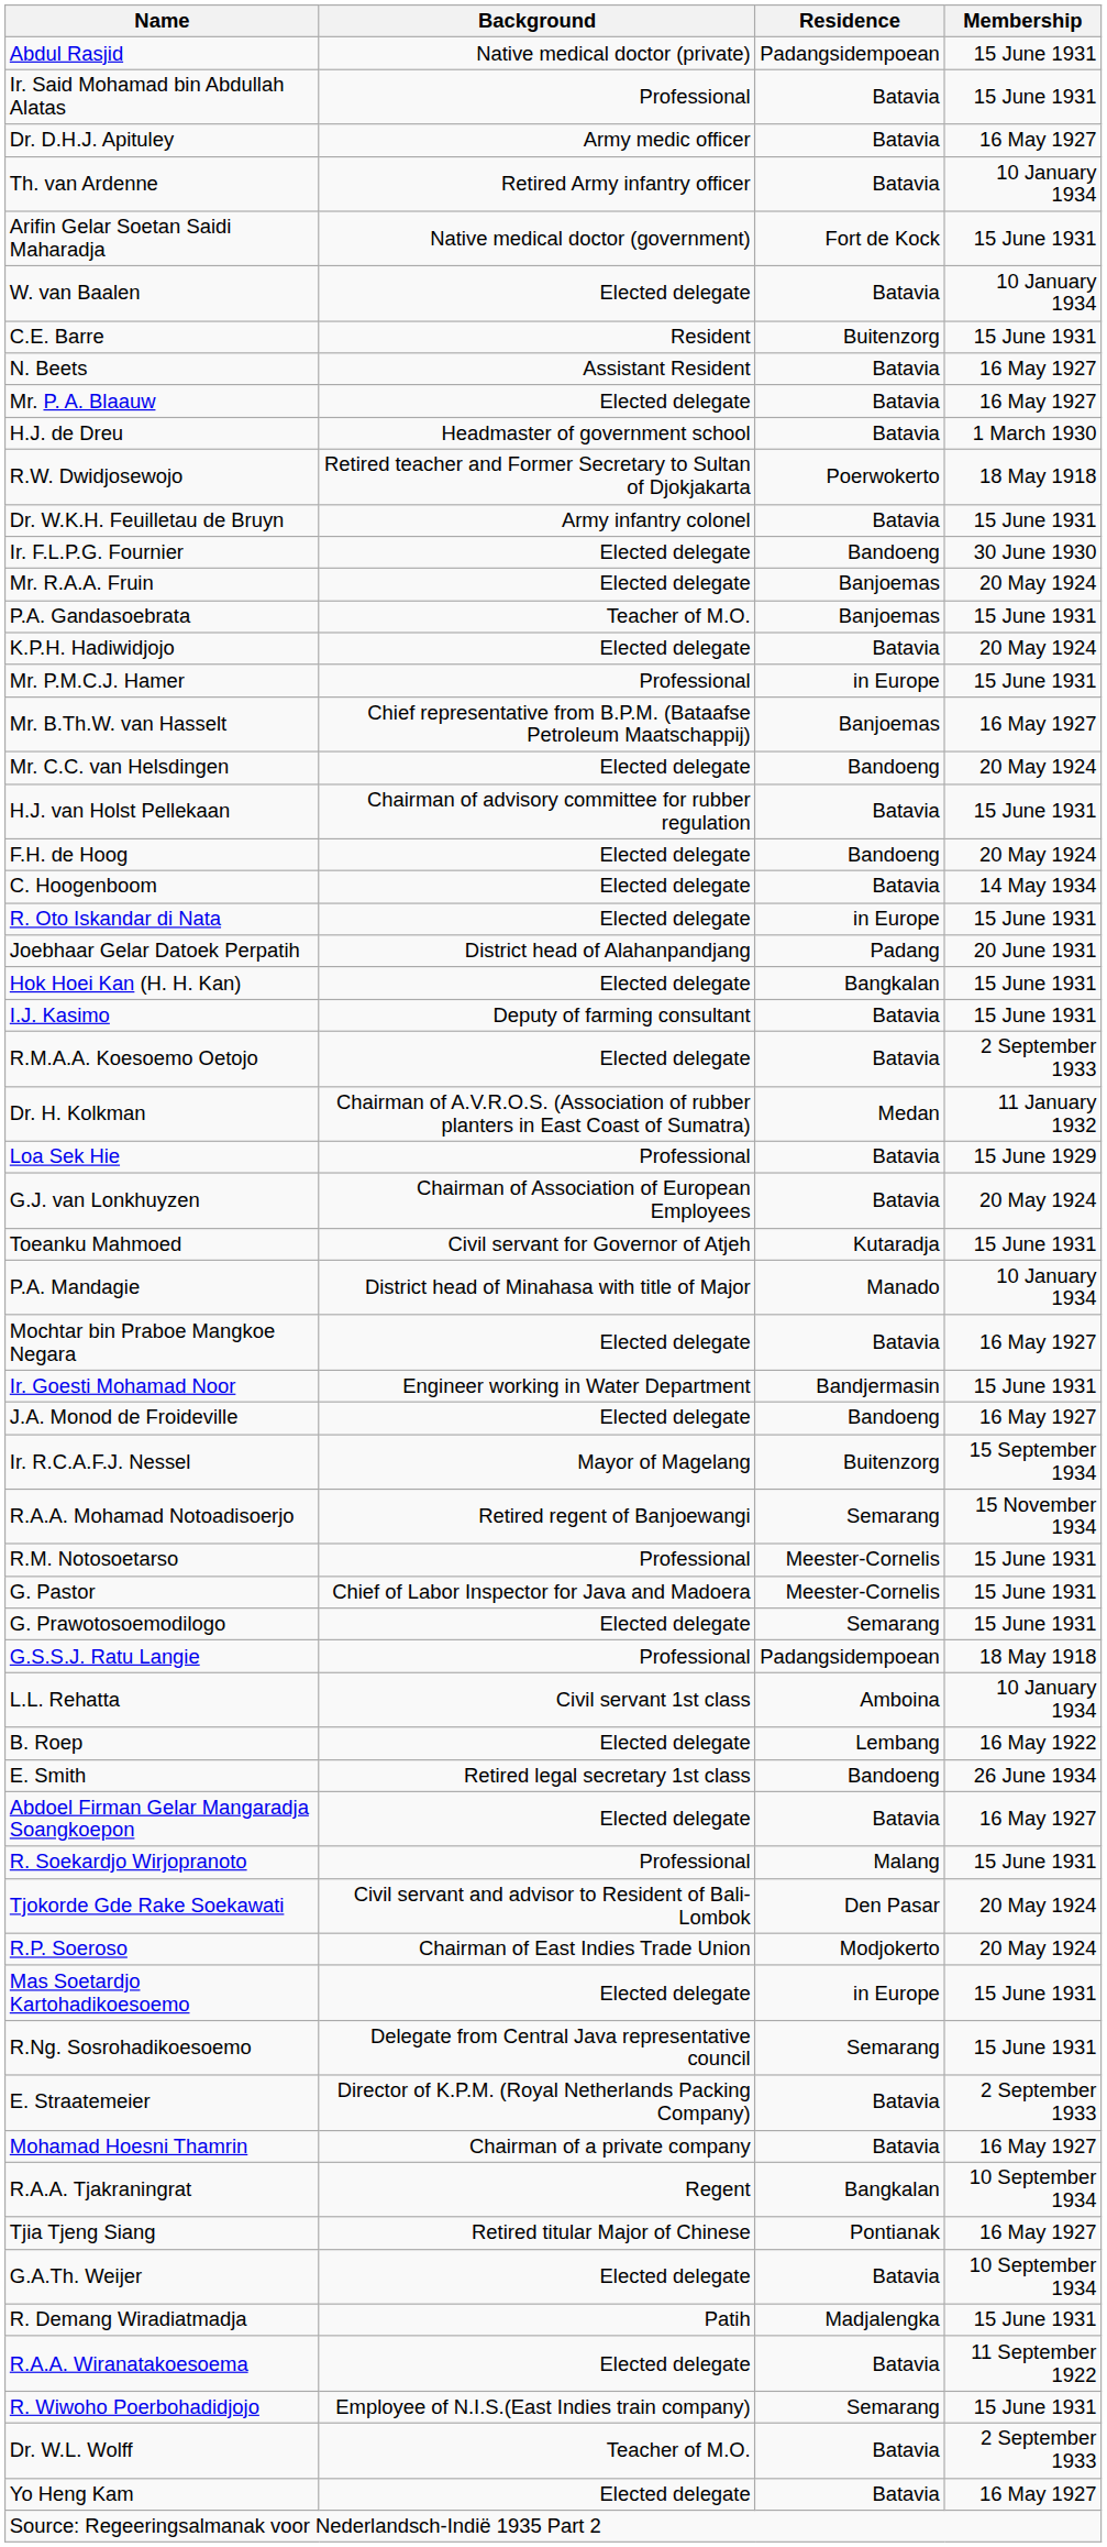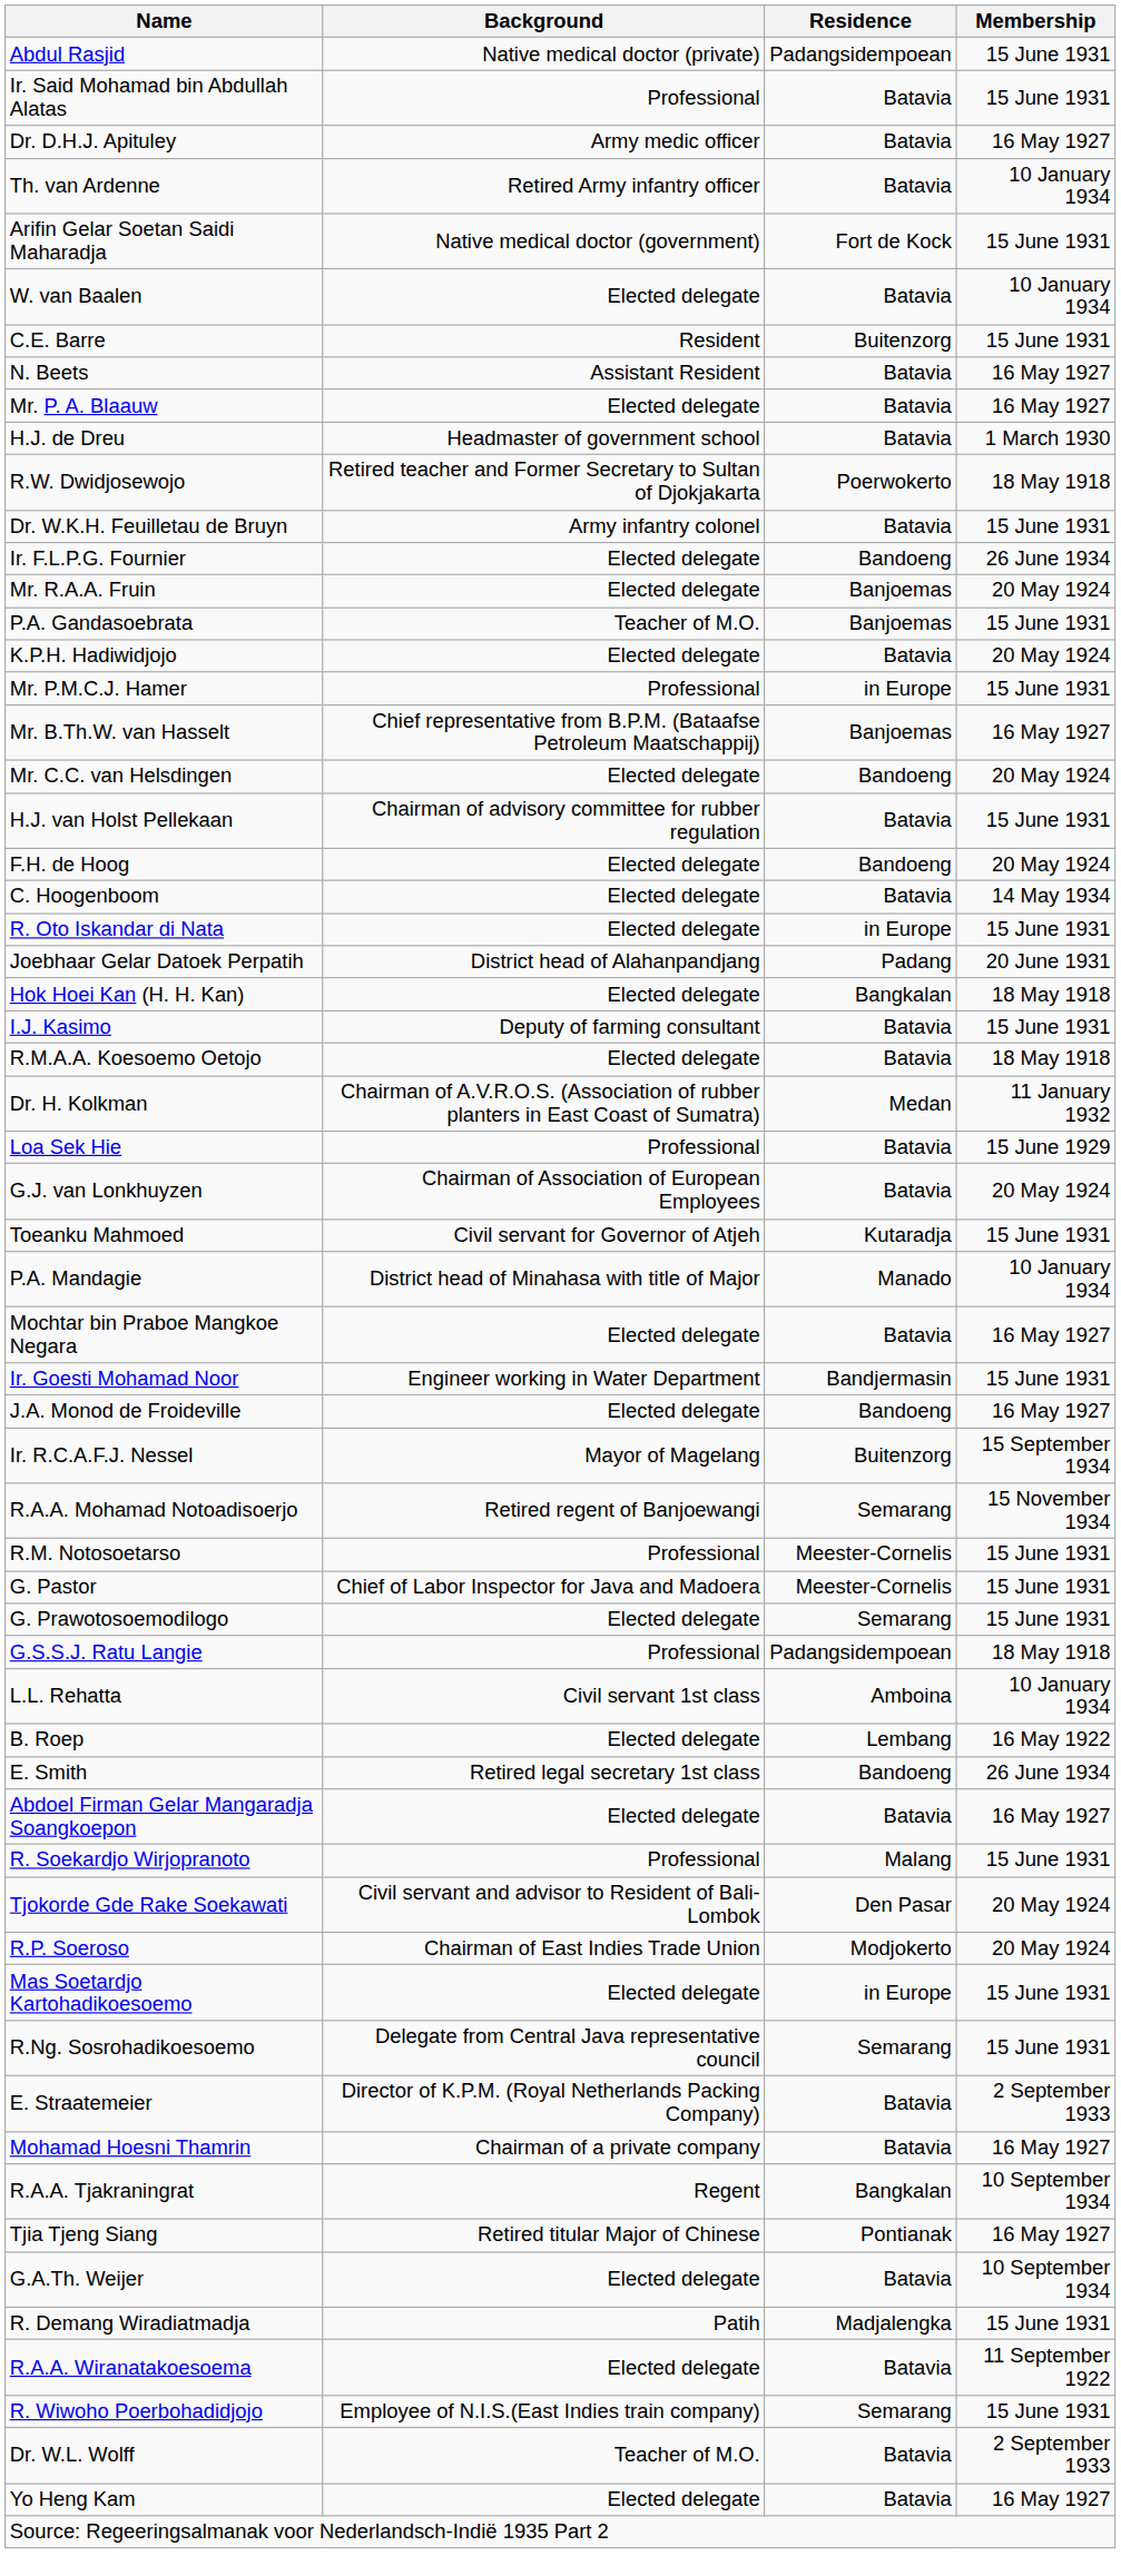Ir. F.L.P.G. Fournier | Membership: 30 June 1930 -> 26 June 1934
Hok Hoei Kan (H. H. Kan) | Membership: 15 June 1931 -> 18 May 1918
R.M.A.A. Koesoemo Oetojo | Membership: 2 September 1933 -> 18 May 1918
